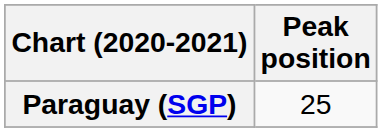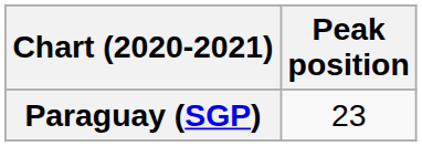Paraguay (SGP) | Peak position: 25 -> 23
